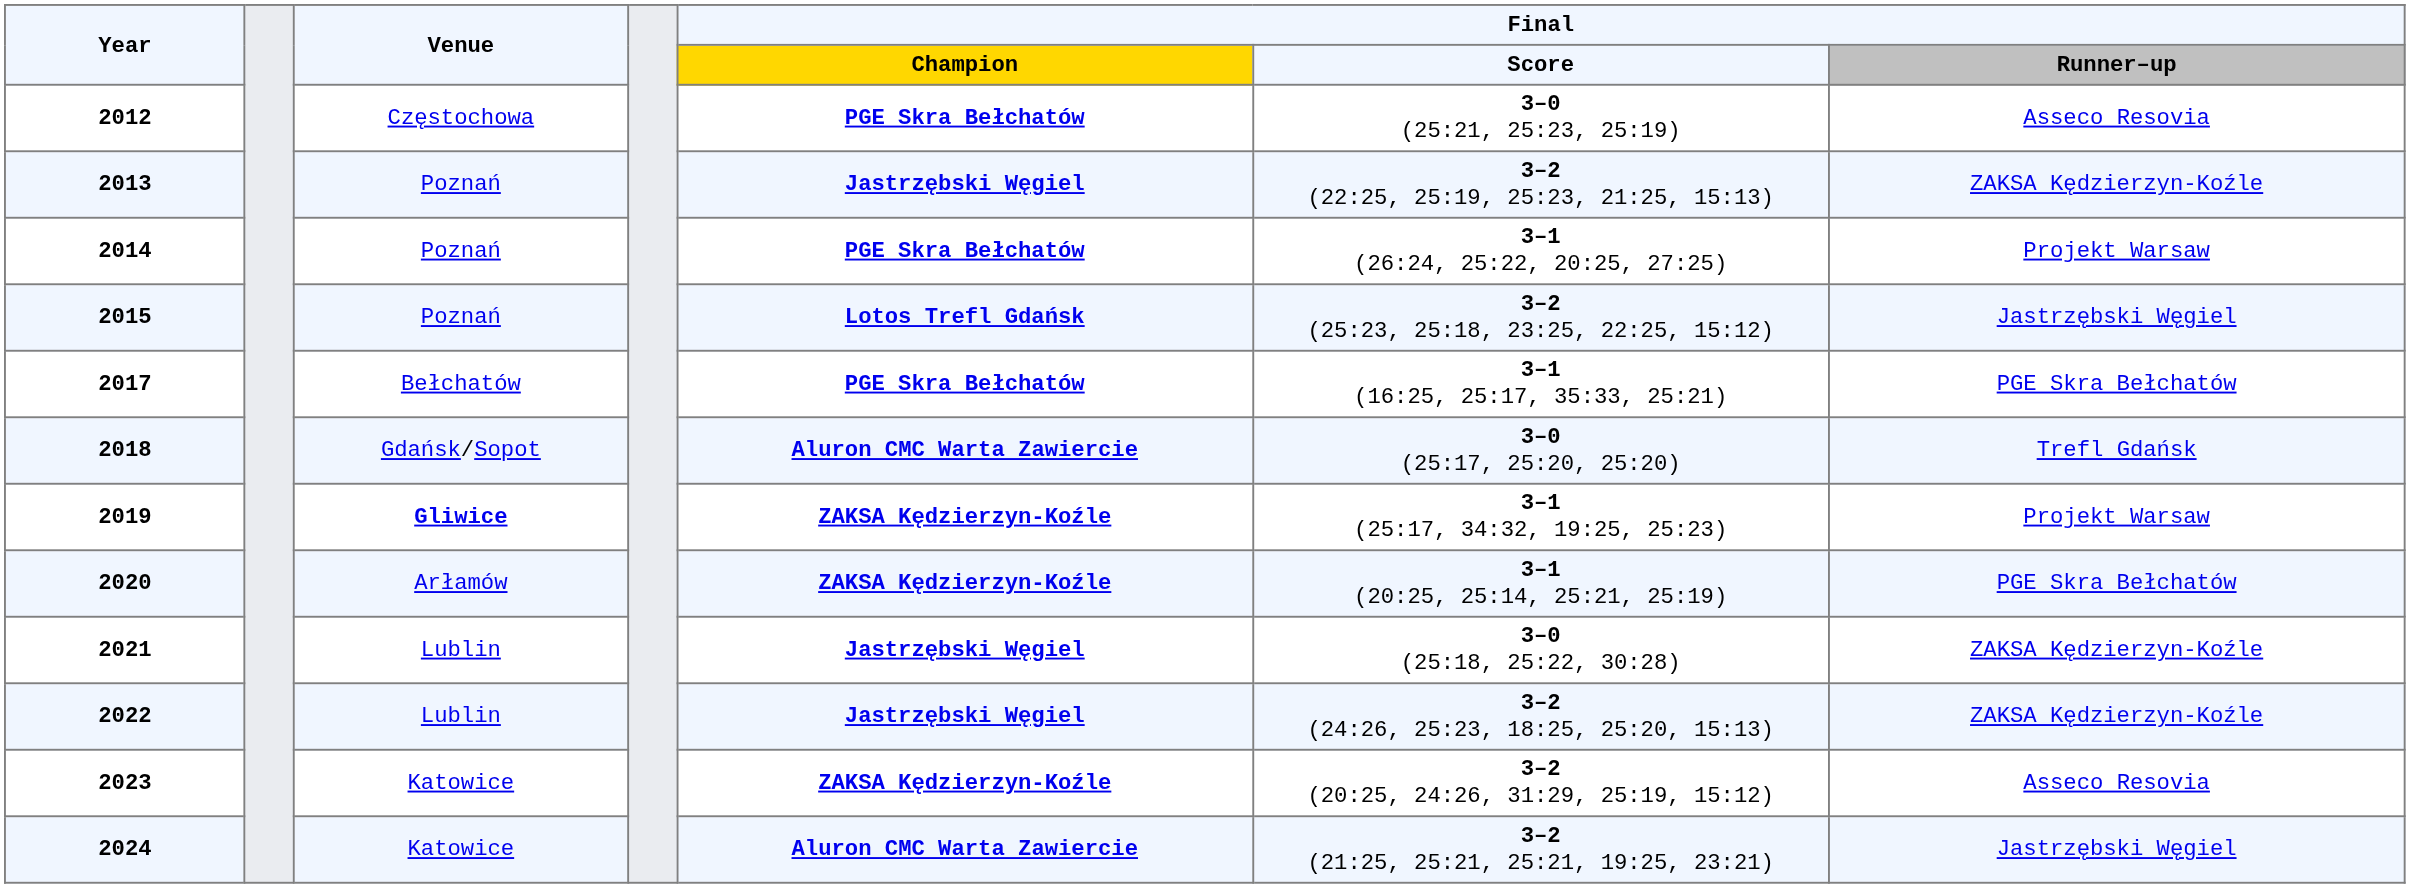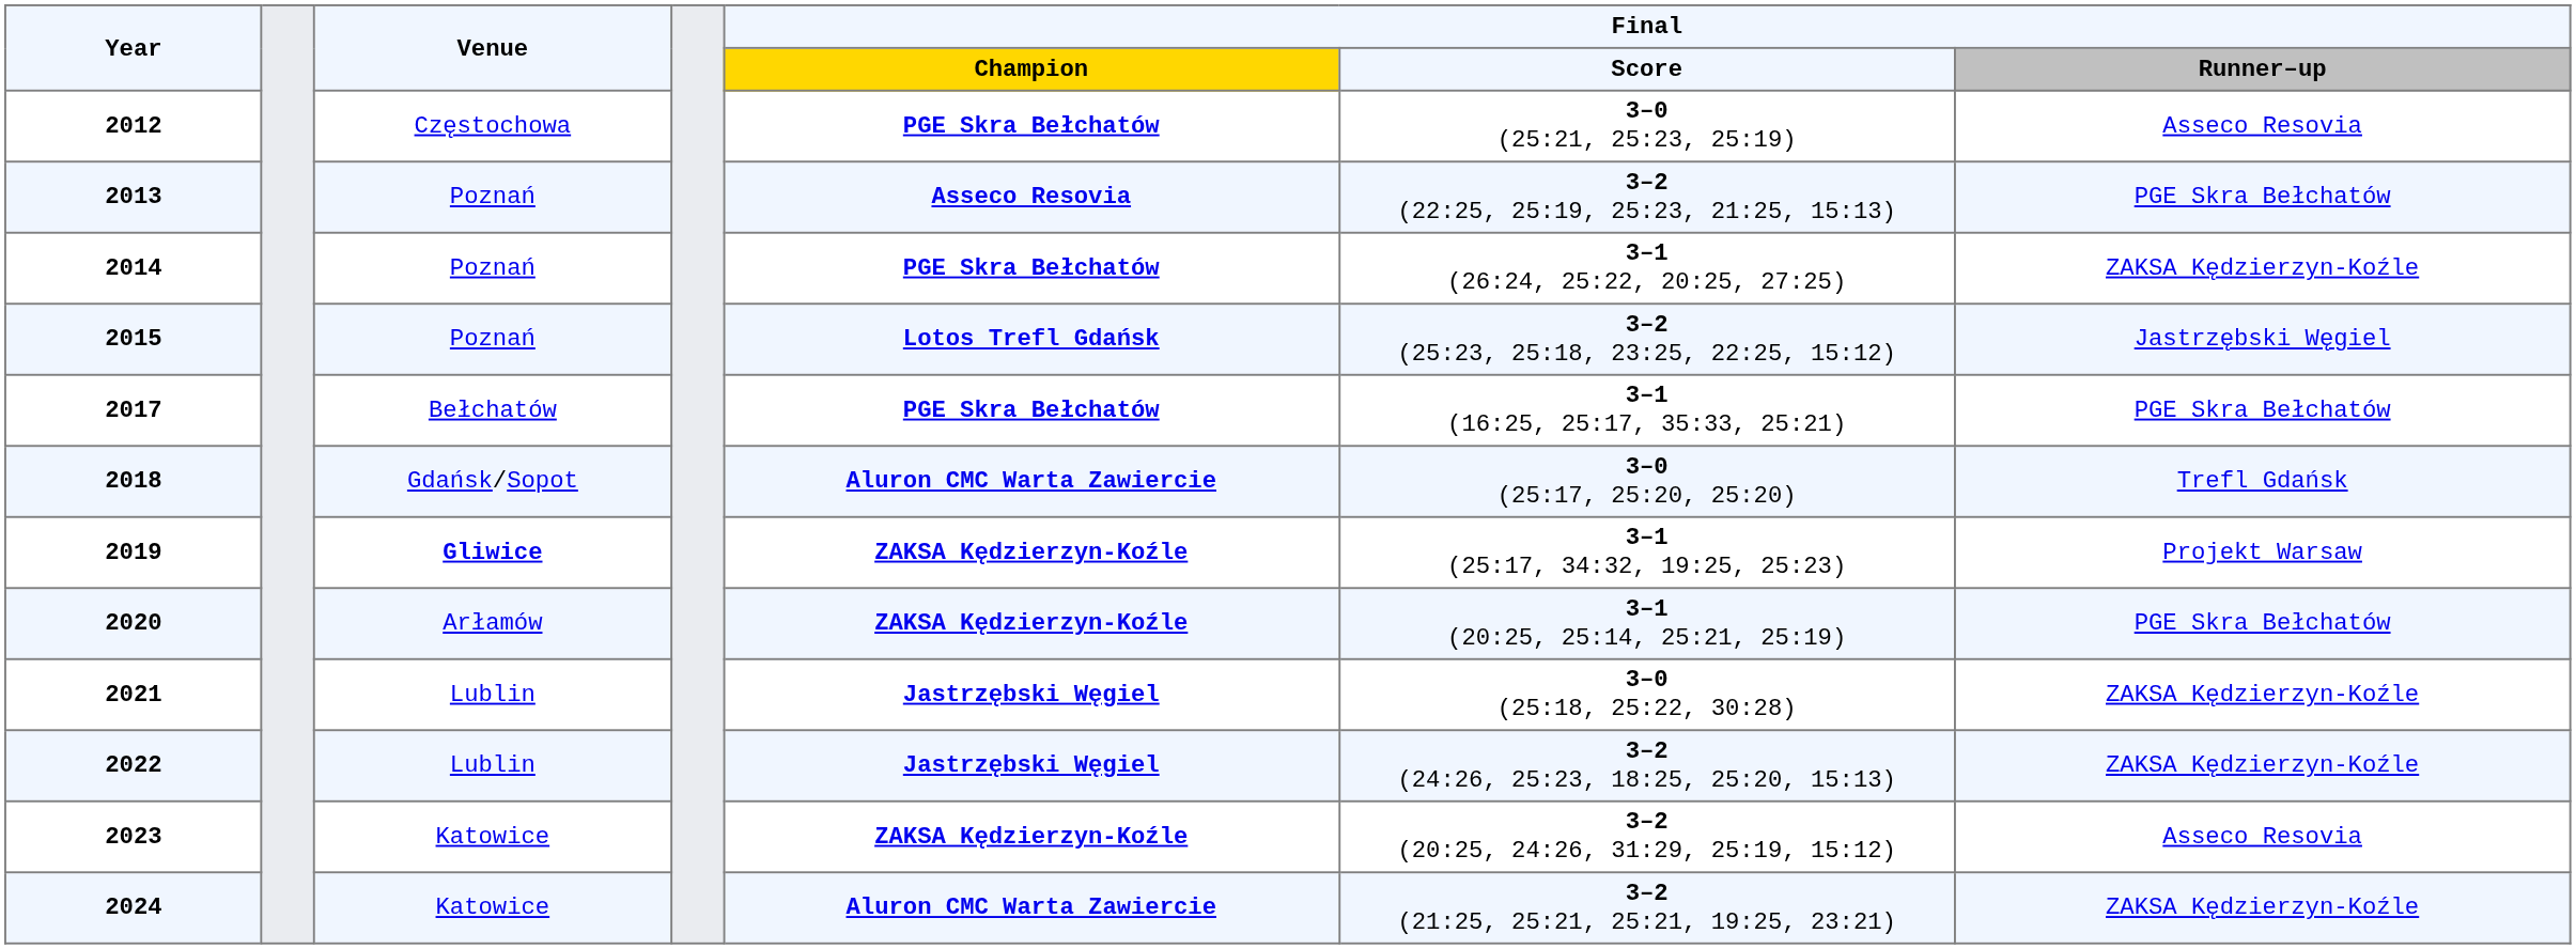2013 | Final / Champion: Jastrzębski Węgiel -> Asseco Resovia
2013 | Final / Runner–up: ZAKSA Kędzierzyn-Koźle -> PGE Skra Bełchatów
2014 | Final / Runner–up: Projekt Warsaw -> ZAKSA Kędzierzyn-Koźle
2024 | Final / Runner–up: Jastrzębski Węgiel -> ZAKSA Kędzierzyn-Koźle
